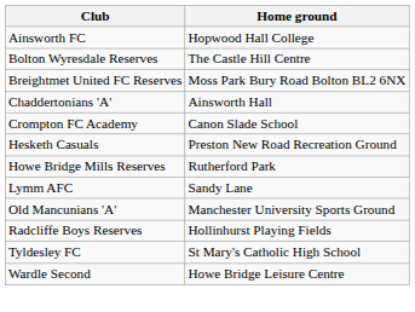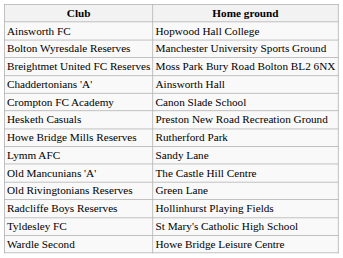Bolton Wyresdale Reserves | Home ground: The Castle Hill Centre -> Manchester University Sports Ground
Old Mancunians 'A' | Home ground: Manchester University Sports Ground -> The Castle Hill Centre
+ row: Old Rivingtonians Reserves | Green Lane
